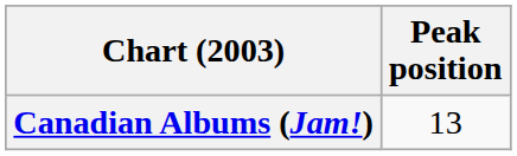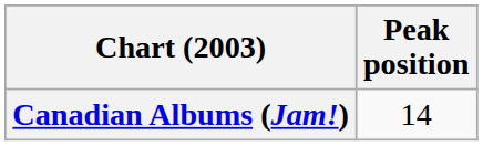Canadian Albums (Jam!) | Peak position: 13 -> 14
